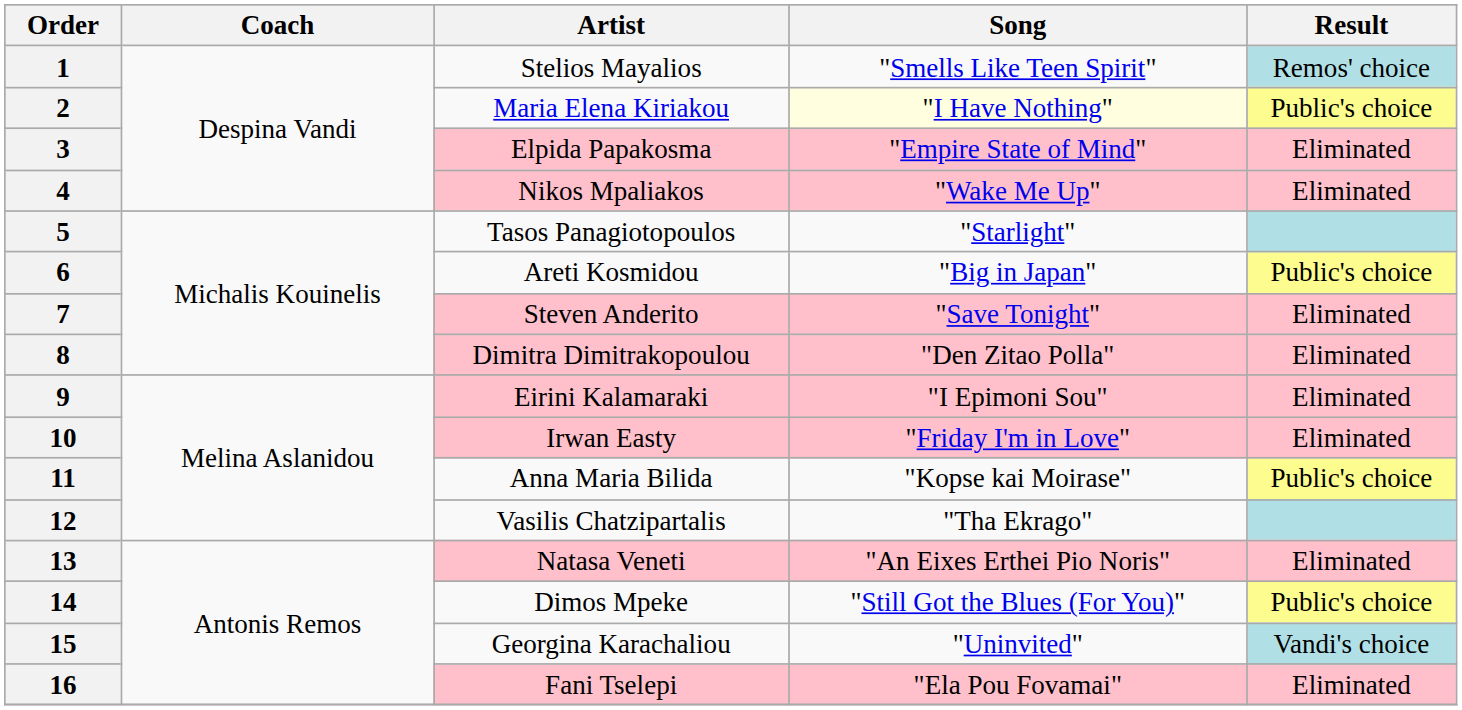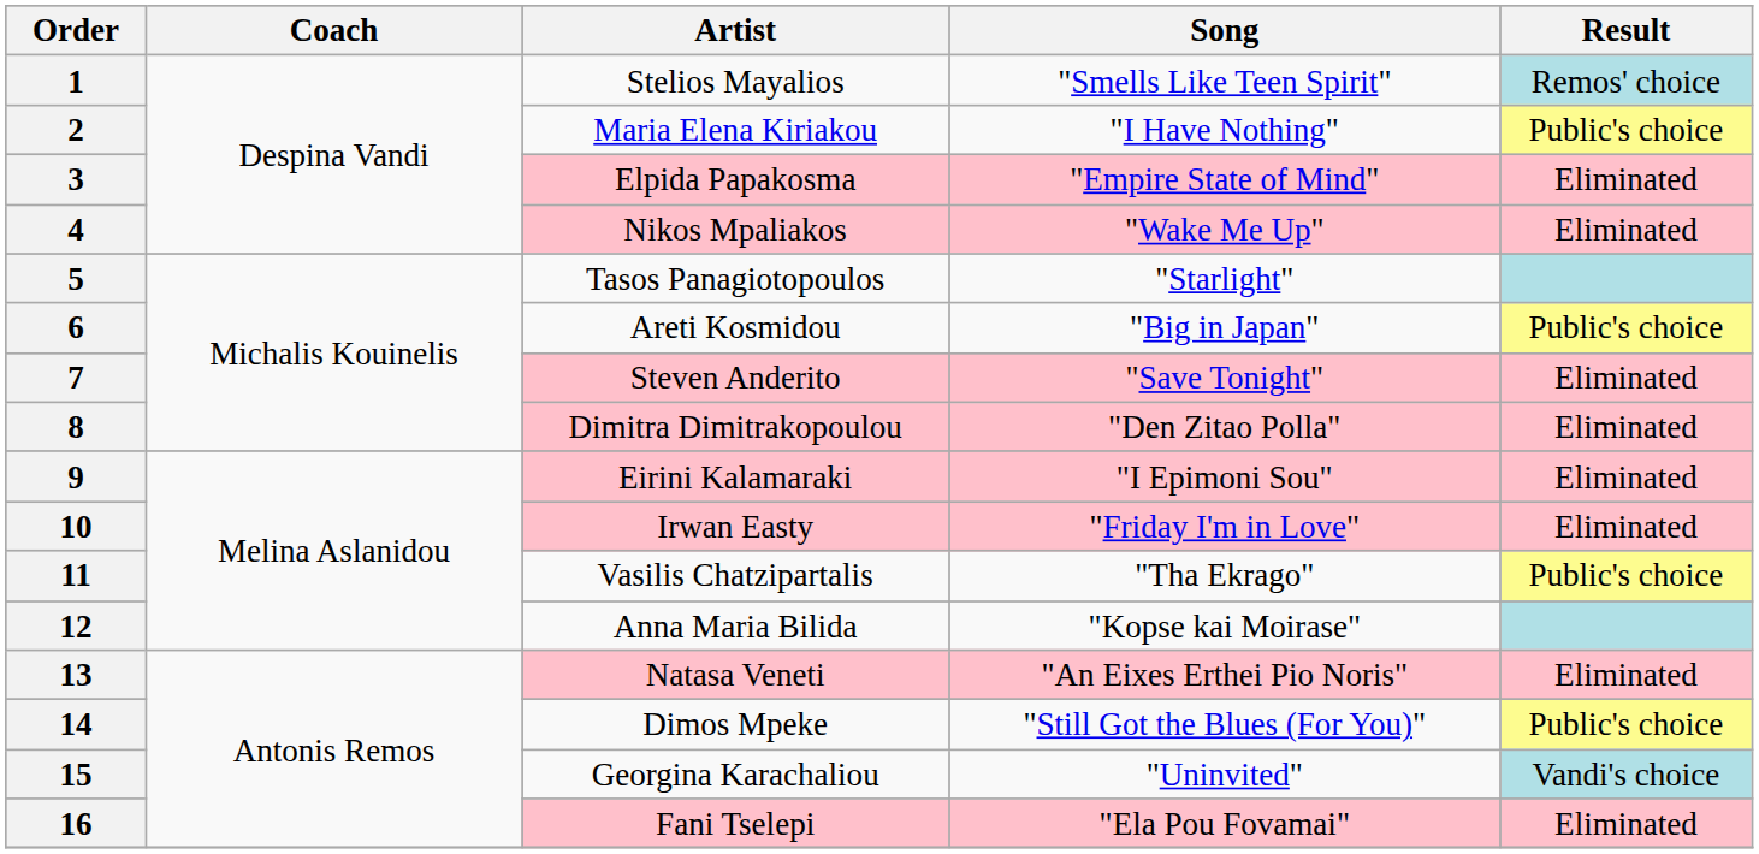2 | Song: lightyellow background -> no background
11 | Artist: Anna Maria Bilida -> Vasilis Chatzipartalis
11 | Song: "Kopse kai Moirase" -> "Tha Ekrago"
12 | Artist: Vasilis Chatzipartalis -> Anna Maria Bilida
12 | Song: "Tha Ekrago" -> "Kopse kai Moirase"
